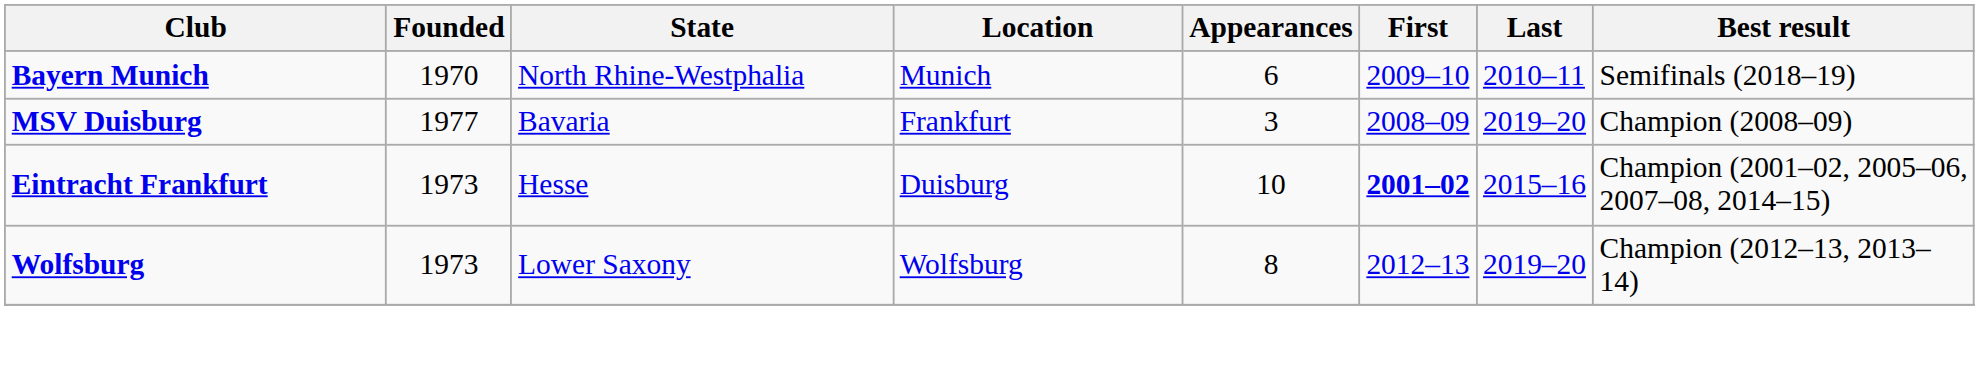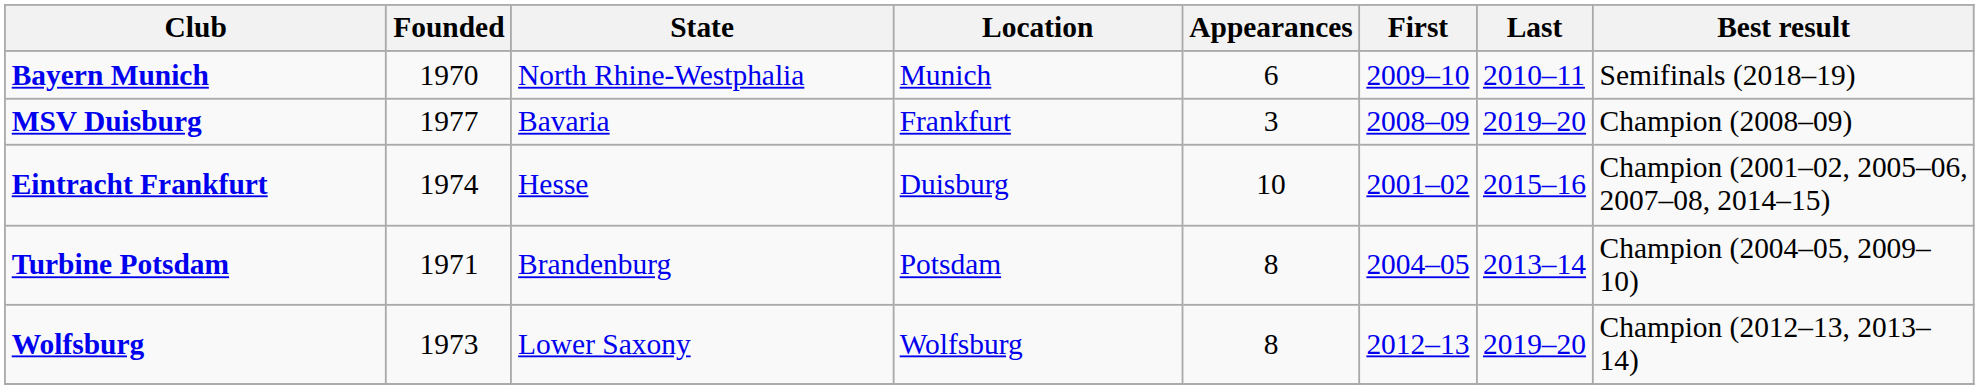Eintracht Frankfurt | Founded: 1973 -> 1974
Eintracht Frankfurt | First: bold -> normal
+ row: Turbine Potsdam | 1971 | Brandenburg | Potsdam | 8 | 2004–05 | 2013–14 | Champion (2004–05, 2009–10)
